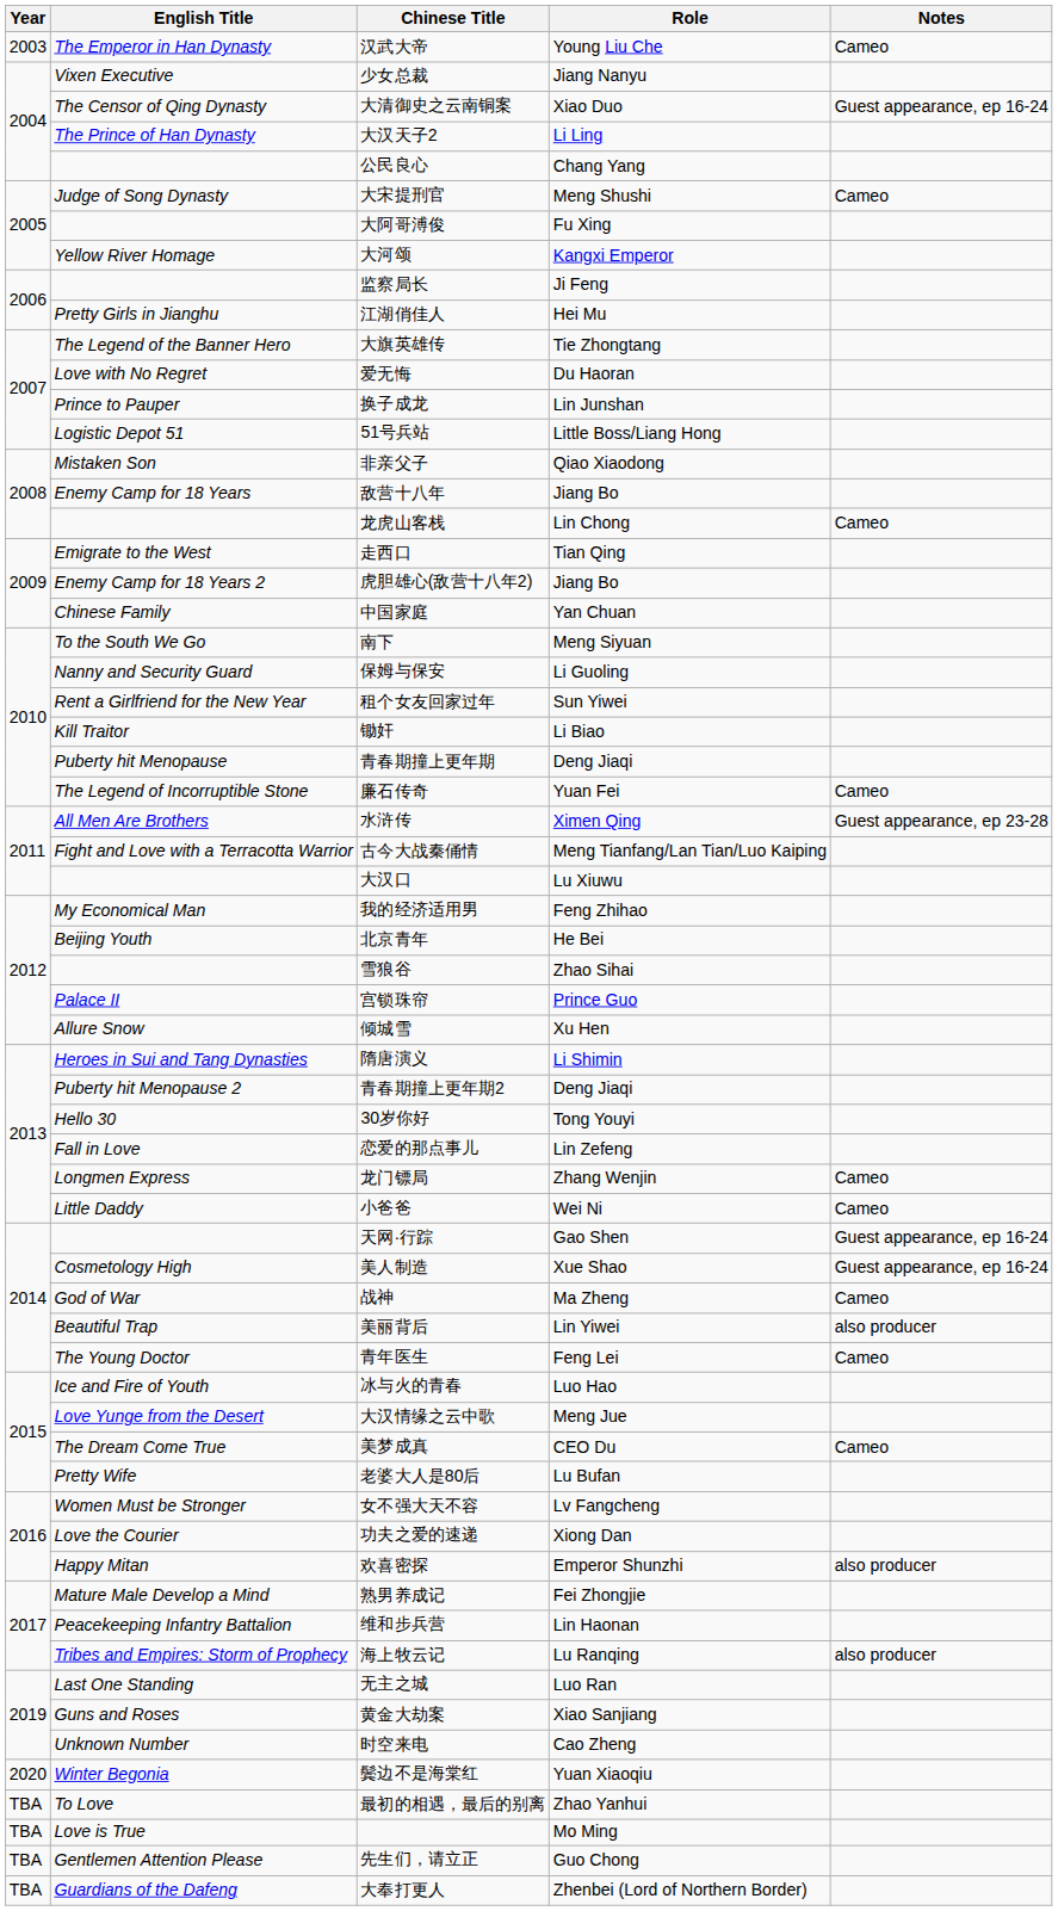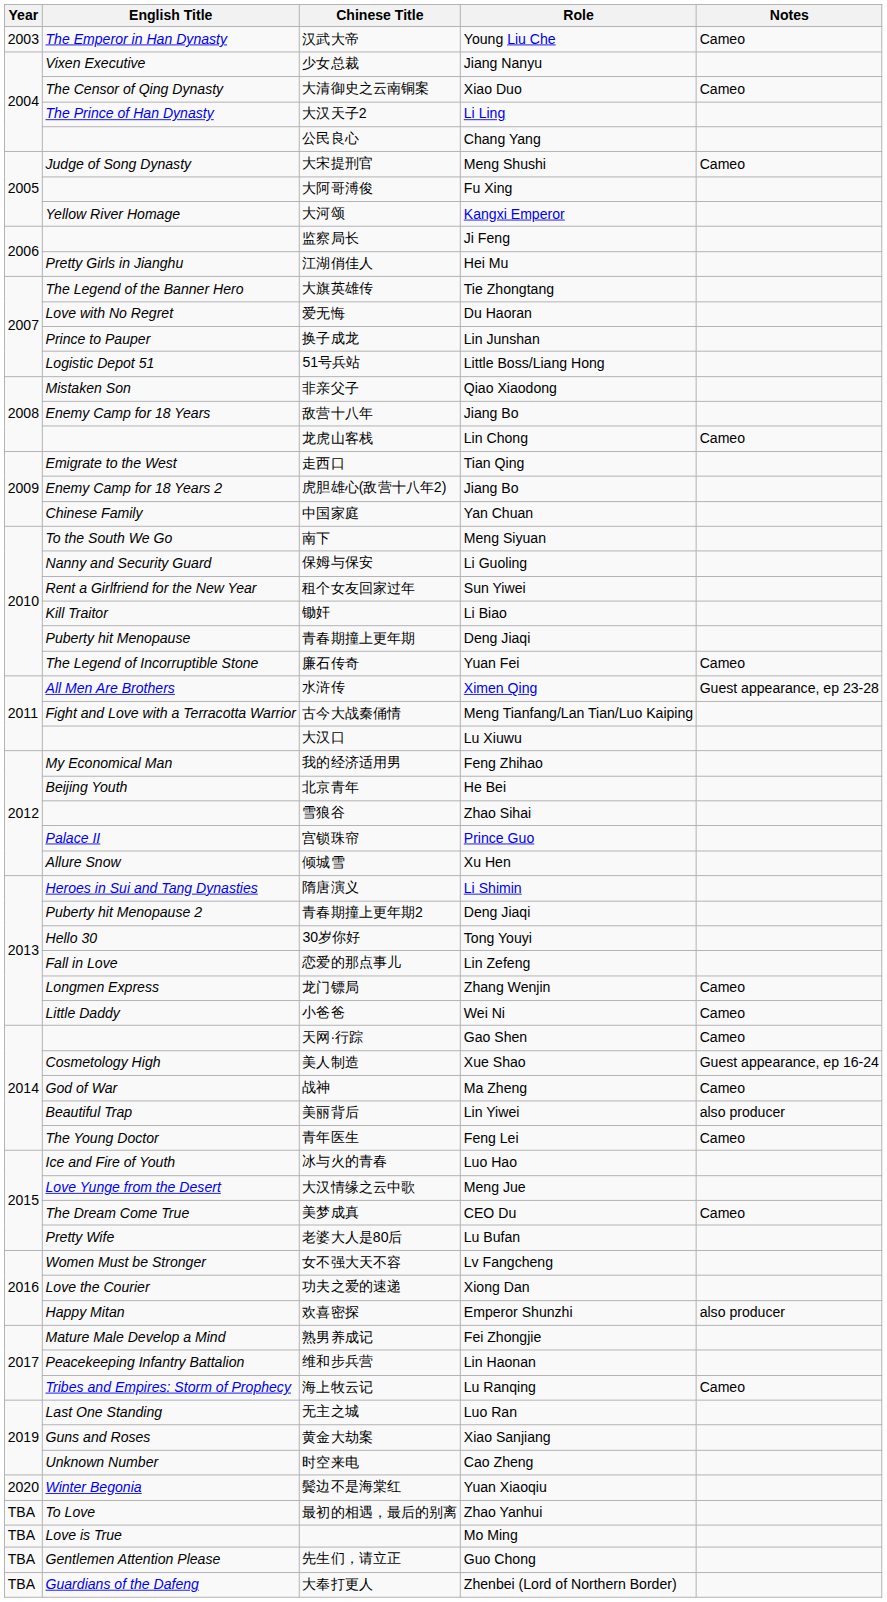大清御史之云南铜案 | Notes: Guest appearance, ep 16-24 -> Cameo
天网·行踪 | Notes: Guest appearance, ep 16-24 -> Cameo
海上牧云记 | Notes: also producer -> Cameo
